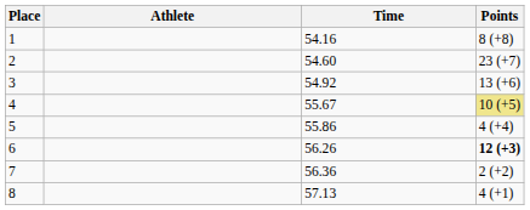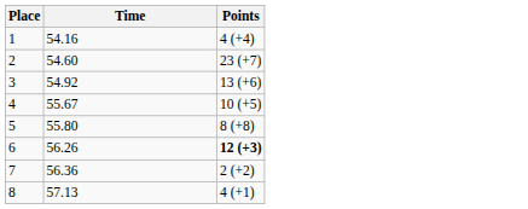- column: Athlete
1 | Points: 8 (+8) -> 4 (+4)
4 | Points: khaki background -> no background
5 | Time: 55.86 -> 55.80
5 | Points: 4 (+4) -> 8 (+8)
